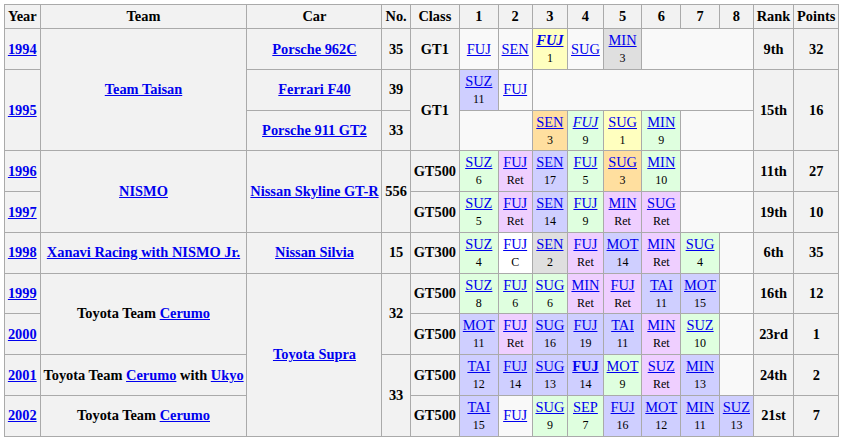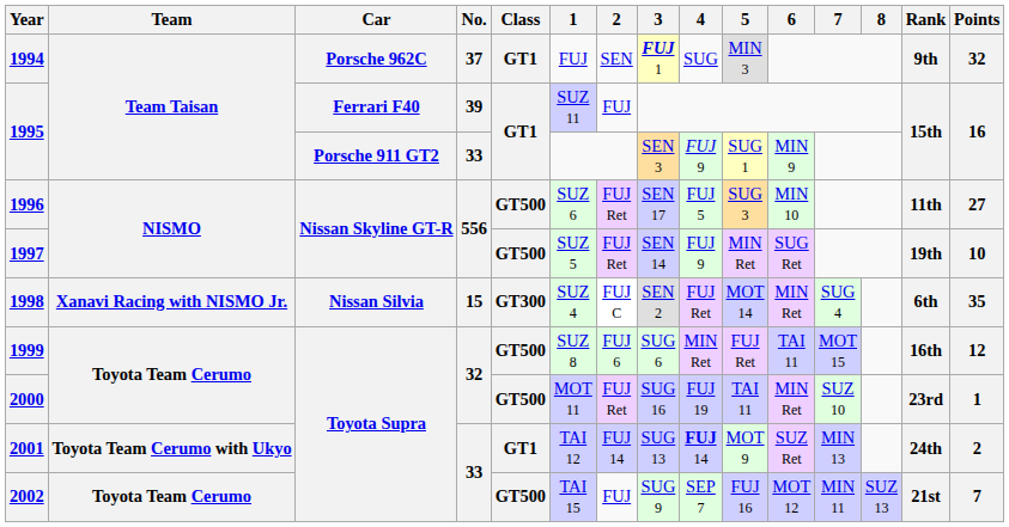1994 | No.: 35 -> 37
2001 | Class: GT500 -> GT1
